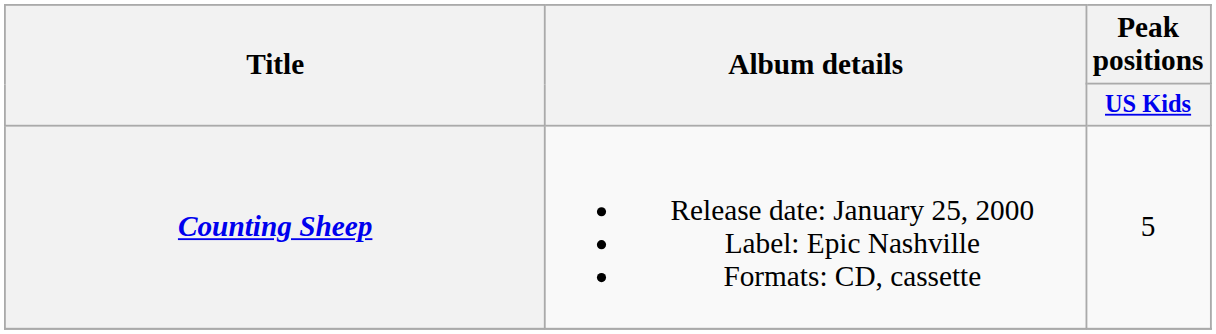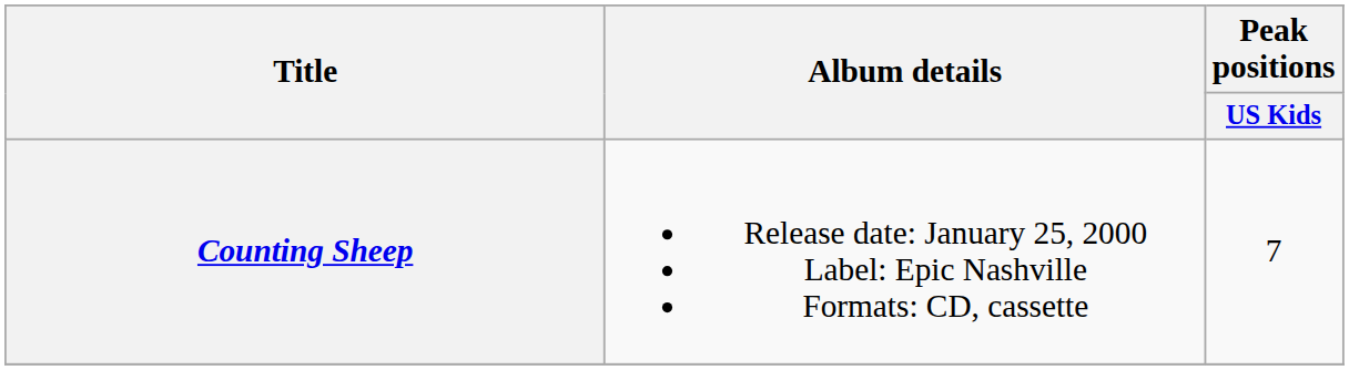Counting Sheep | Peak positions / US Kids: 5 -> 7
